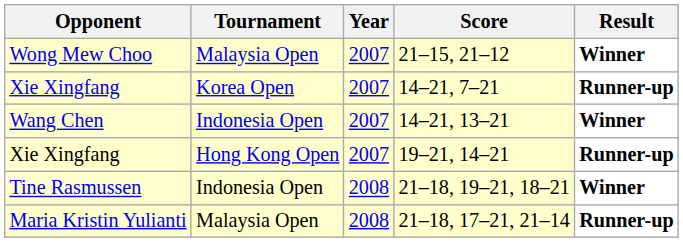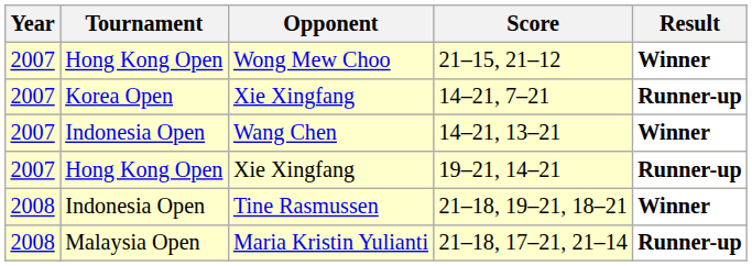columns swapped: Year <-> Opponent
21–15, 21–12 | Tournament: Malaysia Open -> Hong Kong Open
